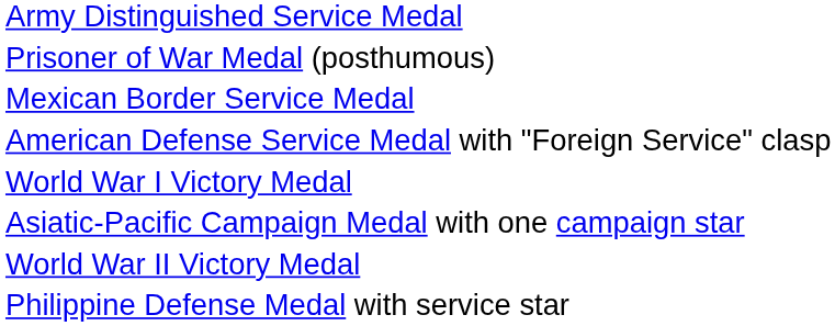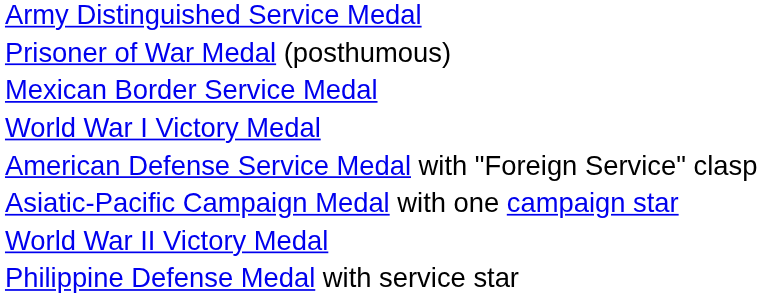rows swapped: World War I Victory Medal <-> American Defense Service Medal with "Foreign Service" clasp
